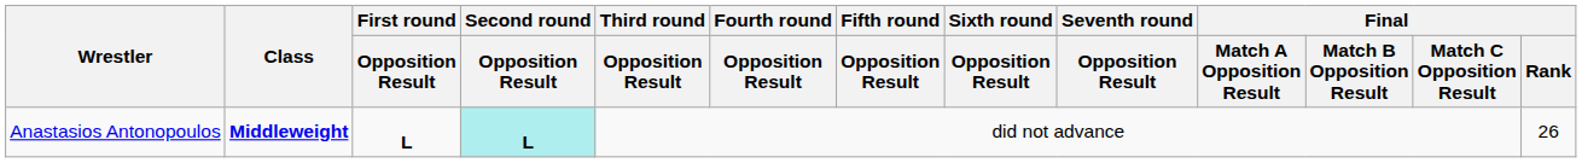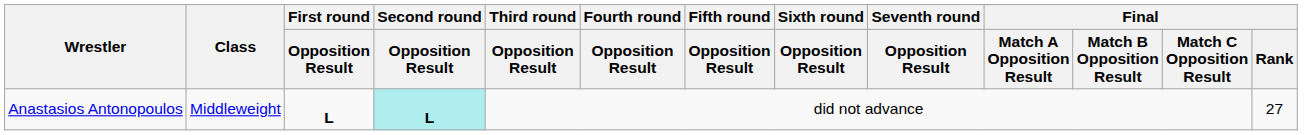Anastasios Antonopoulos | Class: bold -> normal
Anastasios Antonopoulos | Final / Rank: 26 -> 27
